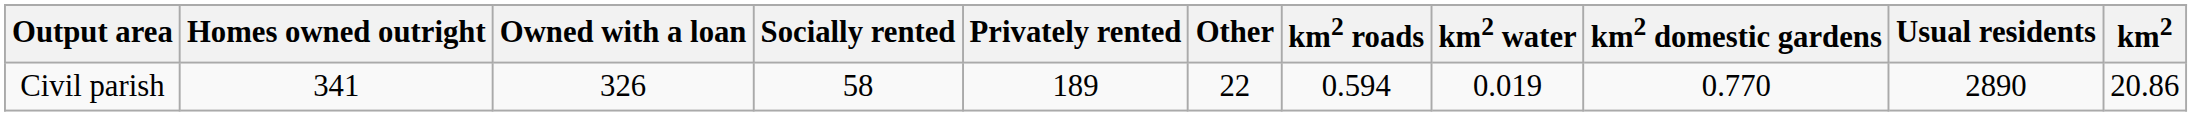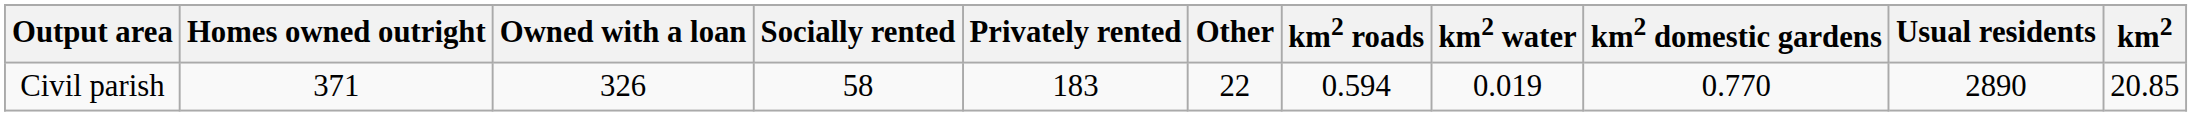Civil parish | Homes owned outright: 341 -> 371
Civil parish | Privately rented: 189 -> 183
Civil parish | km2: 20.86 -> 20.85
